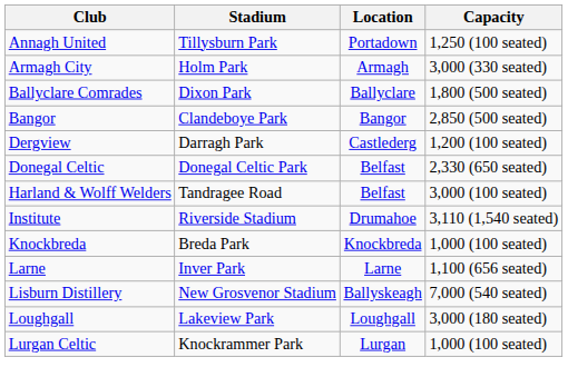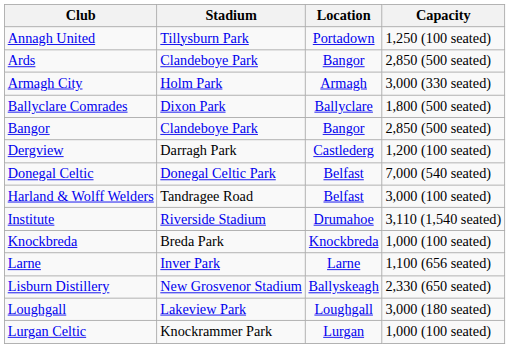+ row: Ards | Clandeboye Park | Bangor | 2,850 (500 seated)
Donegal Celtic | Capacity: 2,330 (650 seated) -> 7,000 (540 seated)
Lisburn Distillery | Capacity: 7,000 (540 seated) -> 2,330 (650 seated)
